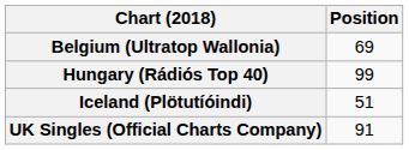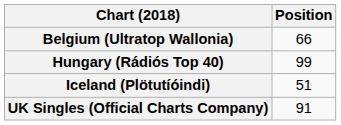Belgium (Ultratop Wallonia) | Position: 69 -> 66
